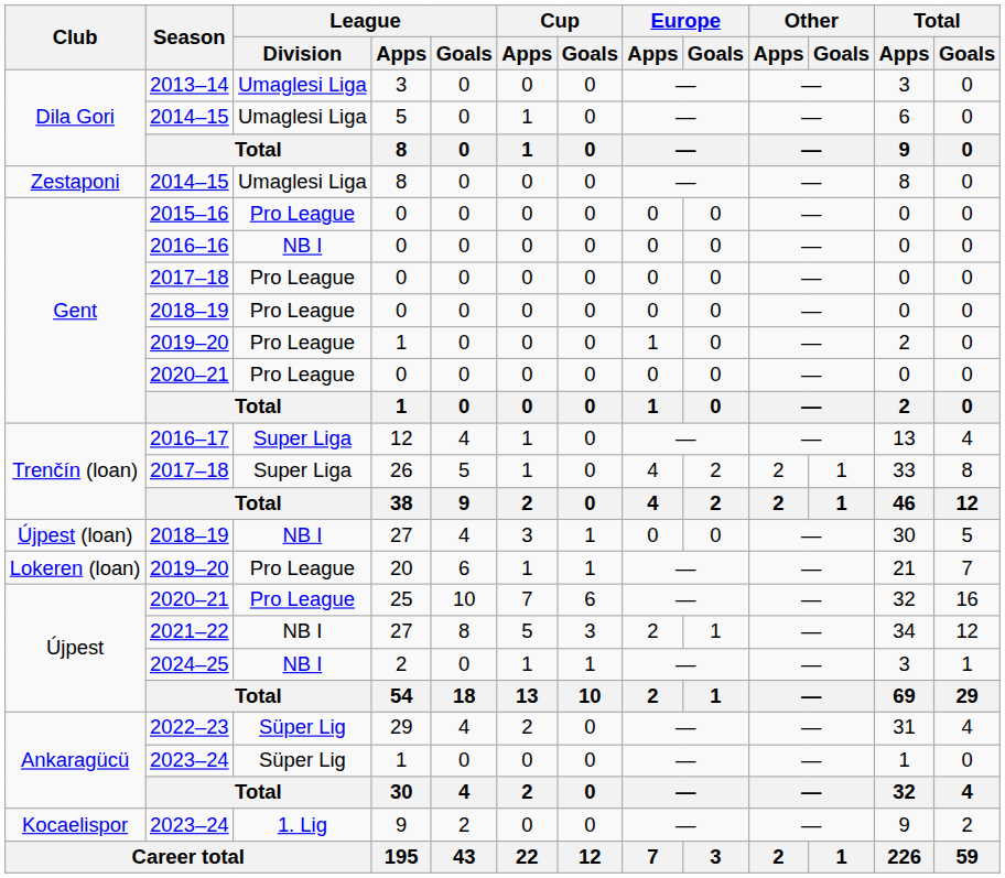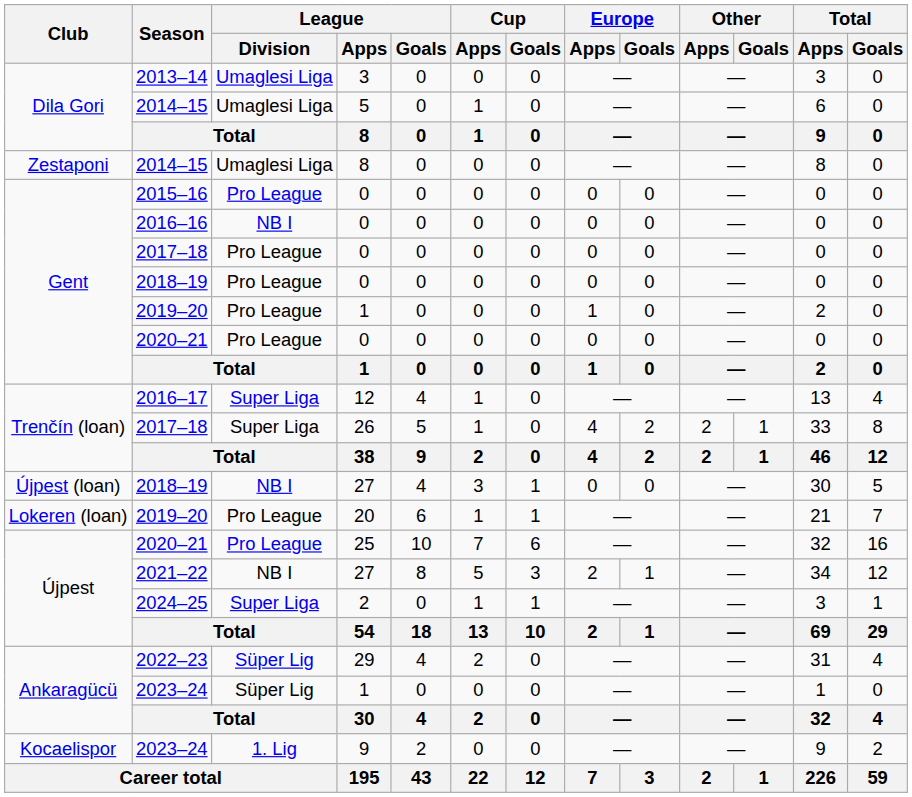2024–25 | League / Division: NB I -> Super Liga
